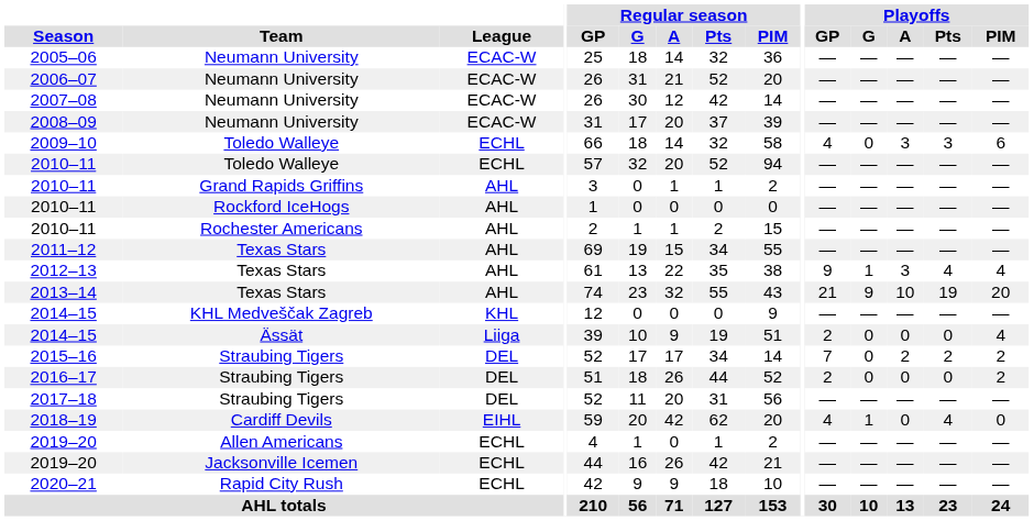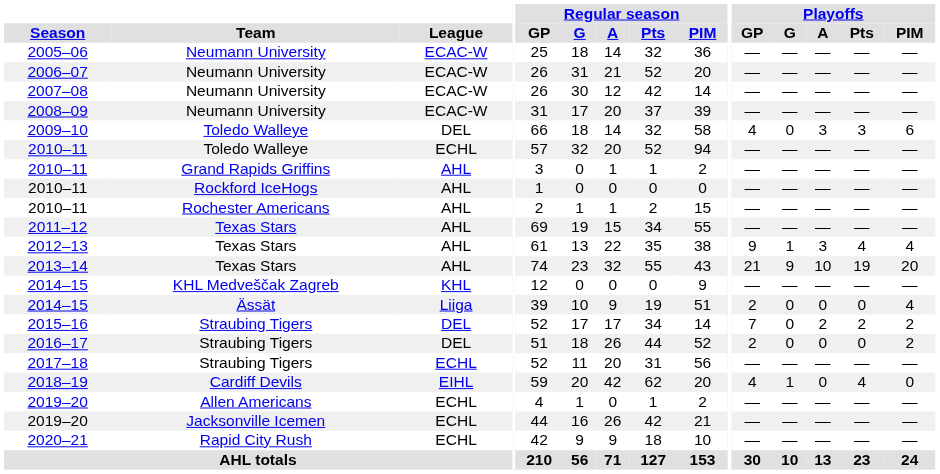2009–10 | League: ECHL -> DEL
2017–18 | League: DEL -> ECHL
